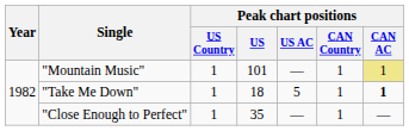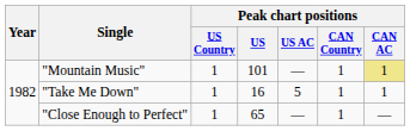"Take Me Down" | Peak chart positions / US: 18 -> 16
"Take Me Down" | Peak chart positions / CAN AC: bold -> normal
"Close Enough to Perfect" | Peak chart positions / US: 35 -> 65
